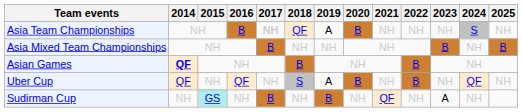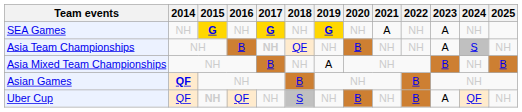+ row: SEA Games | NH | G | NH | G | NH | G | NH | A | NH | A | NH
Asia Team Championships | 2019: A -> NH
Asia Team Championships | 2023: NH -> A
Asia Mixed Team Championships | 2019: NH -> A
Uber Cup | 2015: normal -> bold
Uber Cup | 2019: A -> NH
Uber Cup | 2023: NH -> A
- row: Sudirman Cup | NH | GS | NH | B | NH | B | NH | QF | NH | A | NH
